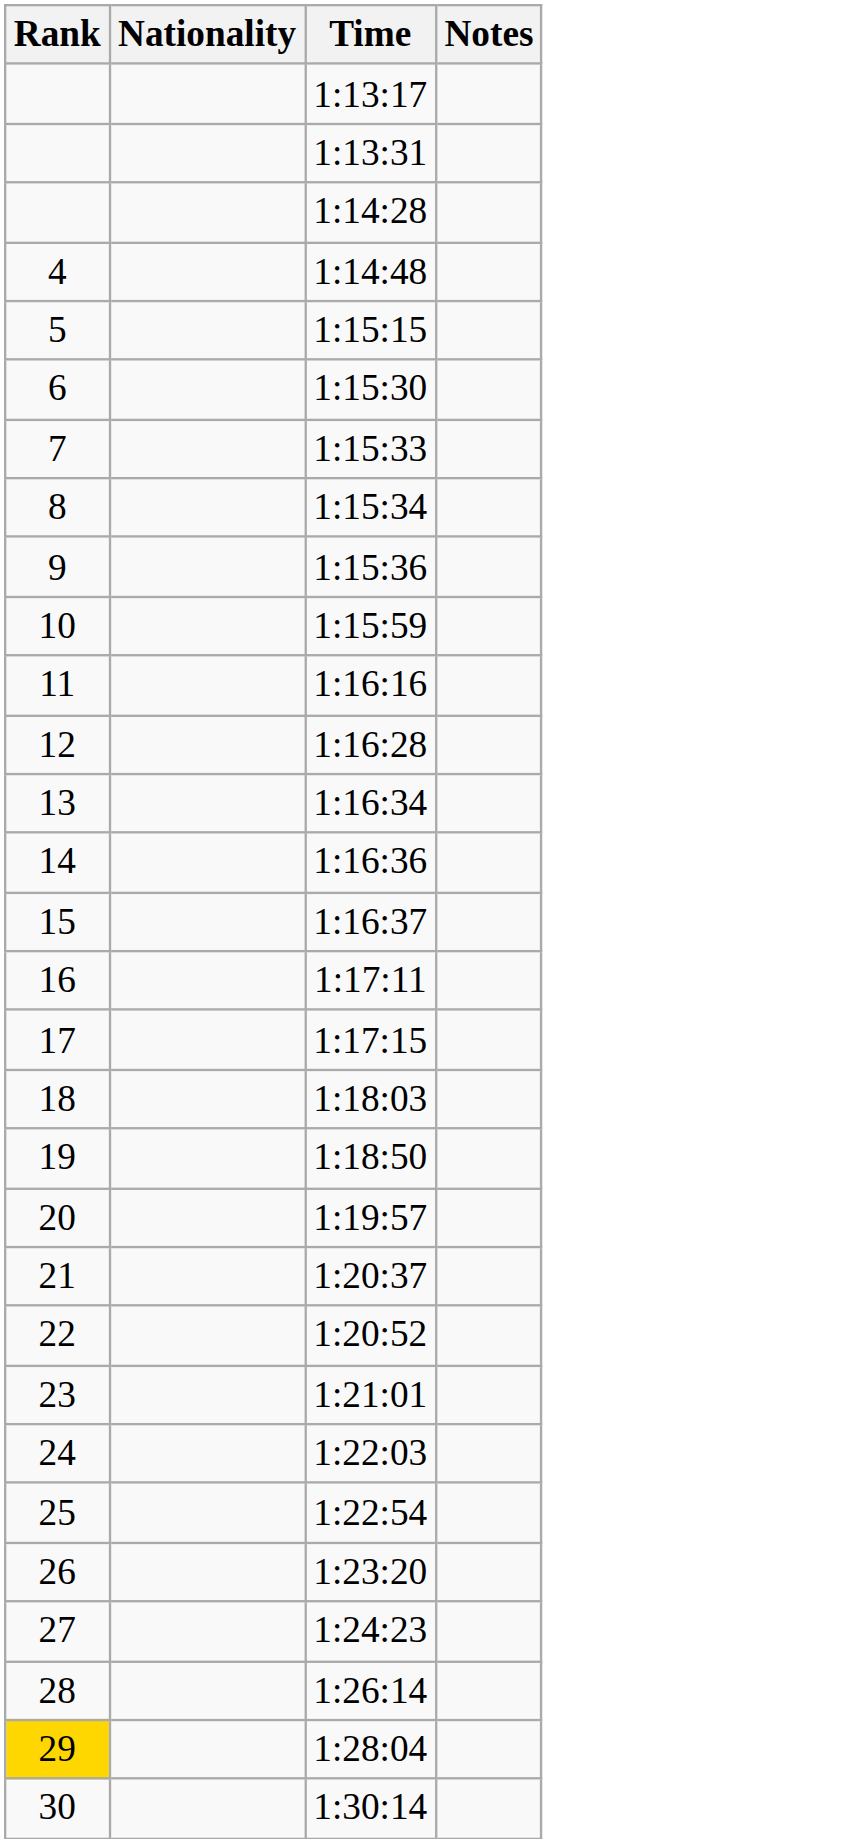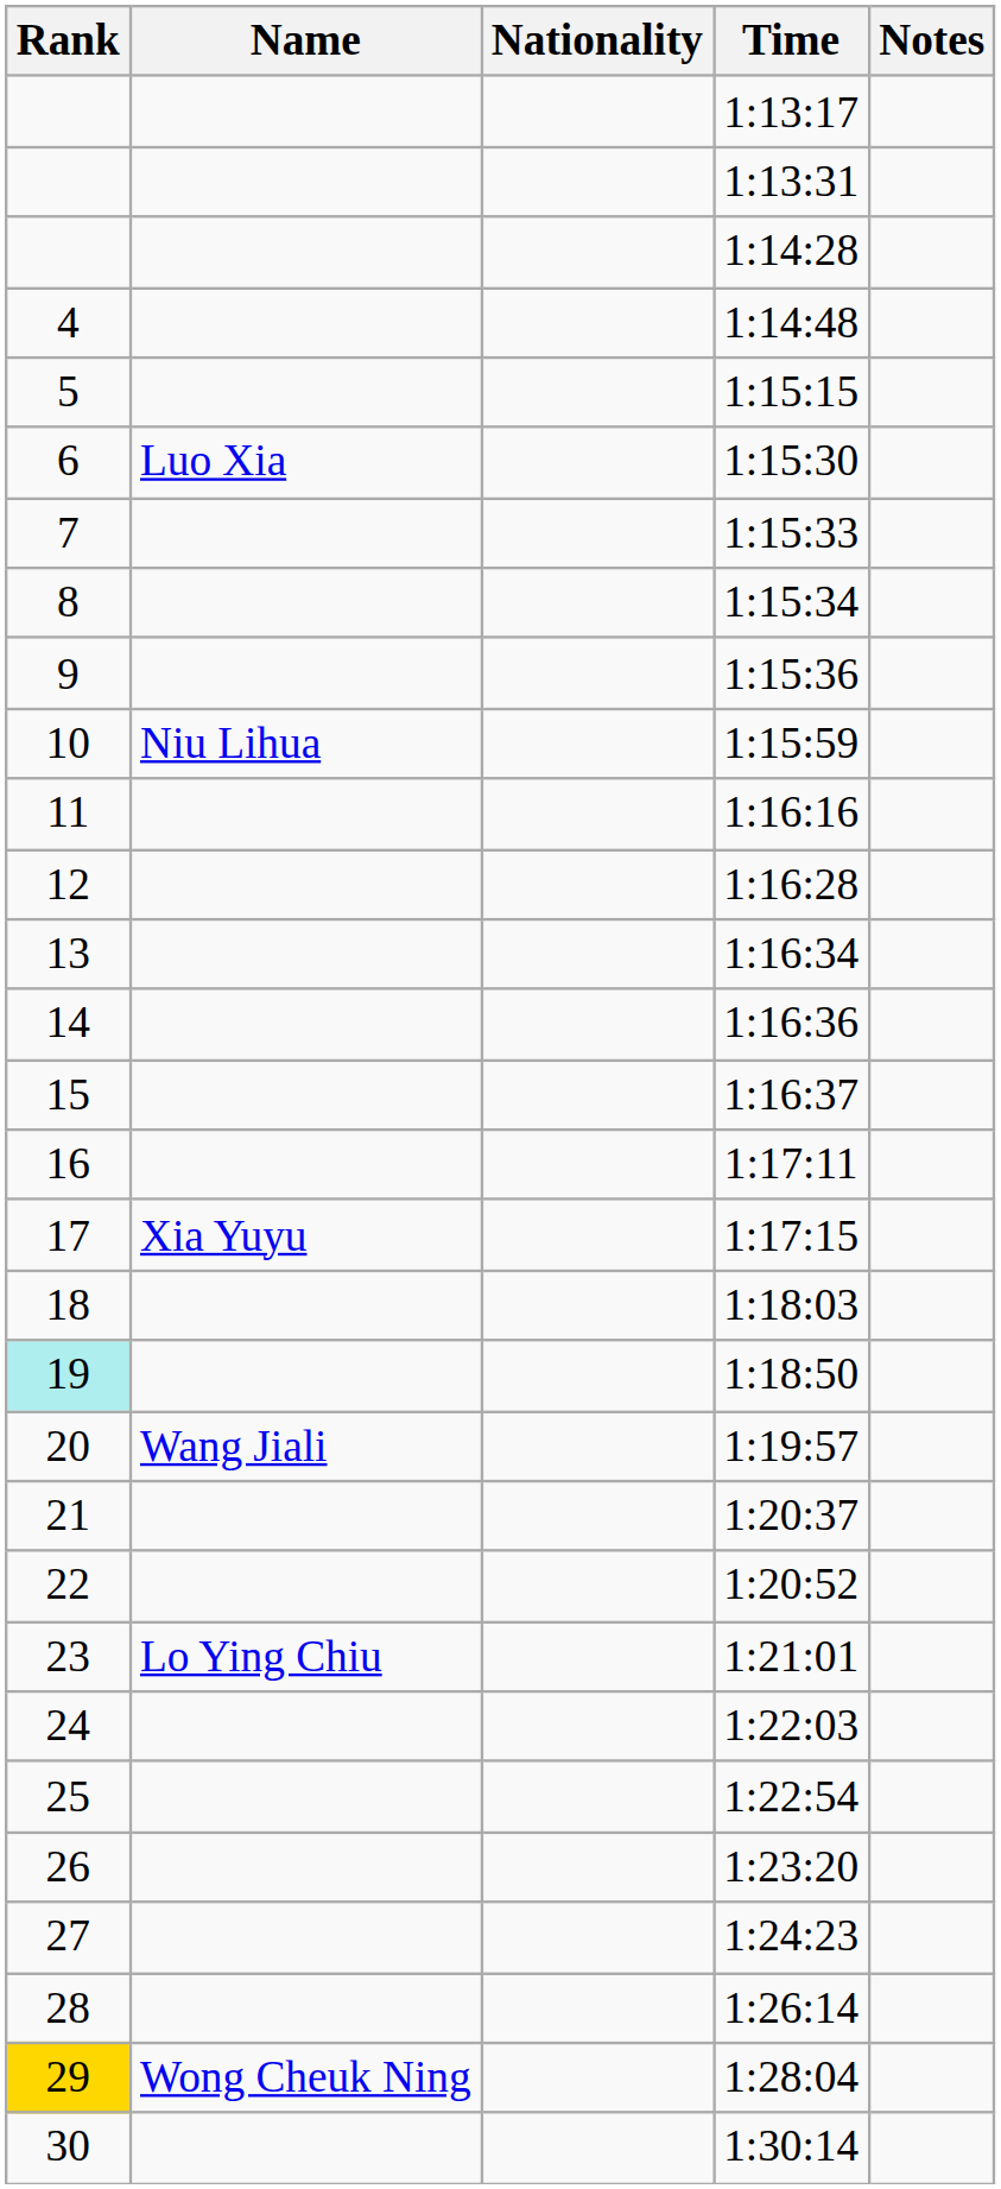+ column: Name | Luo Xia | Niu Lihua | Xia Yuyu | Wang Jiali | Lo Ying Chiu | Wong Cheuk Ning
1:18:50 | Rank: no background -> paleturquoise background
